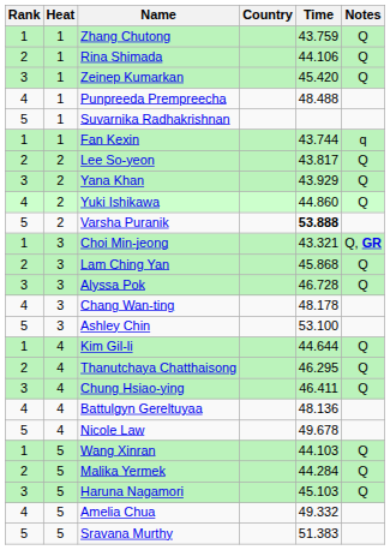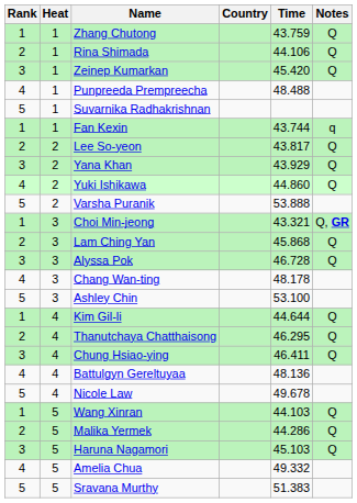Varsha Puranik | Time: bold -> normal
Malika Yermek | Time: 44.284 -> 44.286
